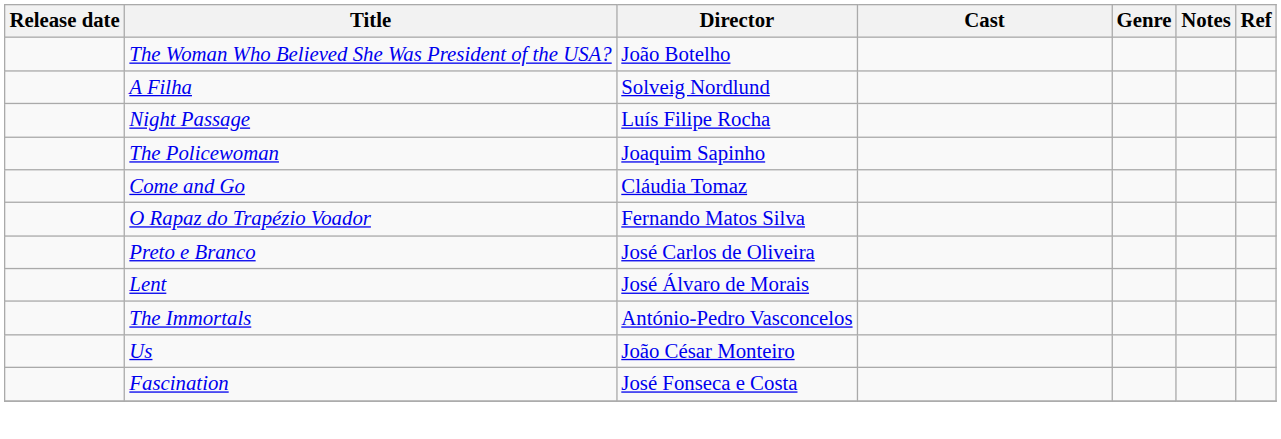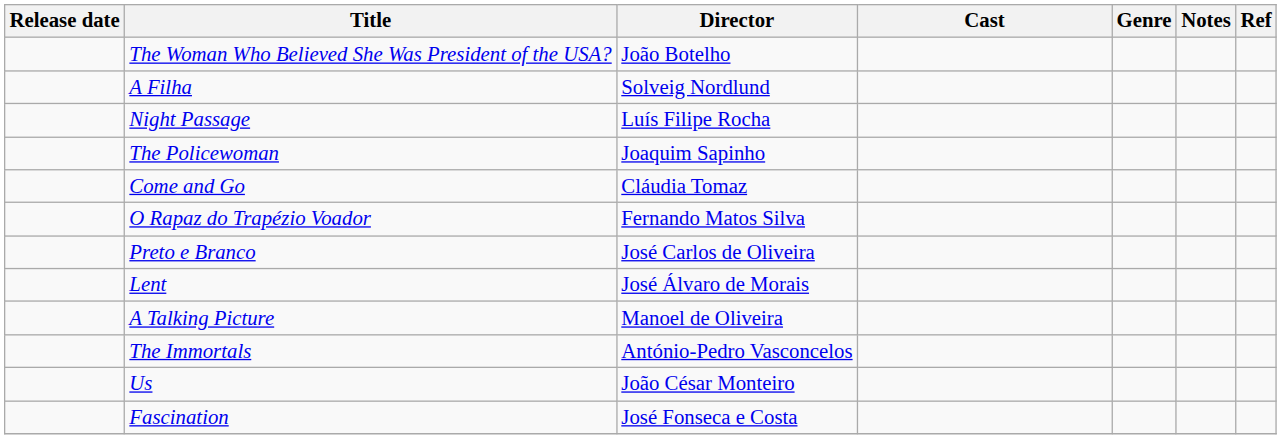+ row: A Talking Picture | Manoel de Oliveira
